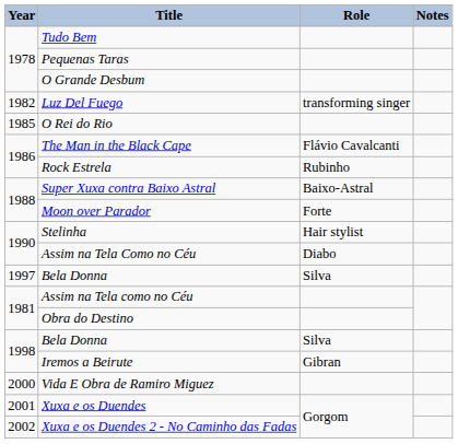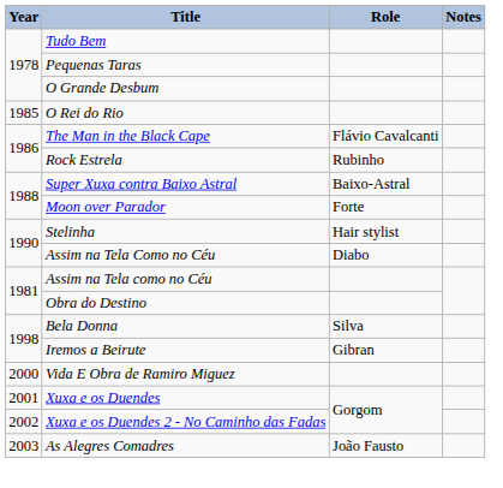- row: 1982 | Luz Del Fuego | transforming singer
- row: 1997 | Bela Donna | Silva
+ row: 2003 | As Alegres Comadres | João Fausto
